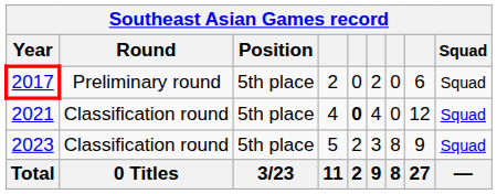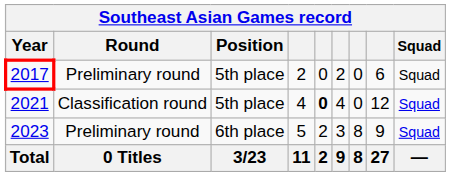2023 | Round: Classification round -> Preliminary round
2023 | Position: 5th place -> 6th place
